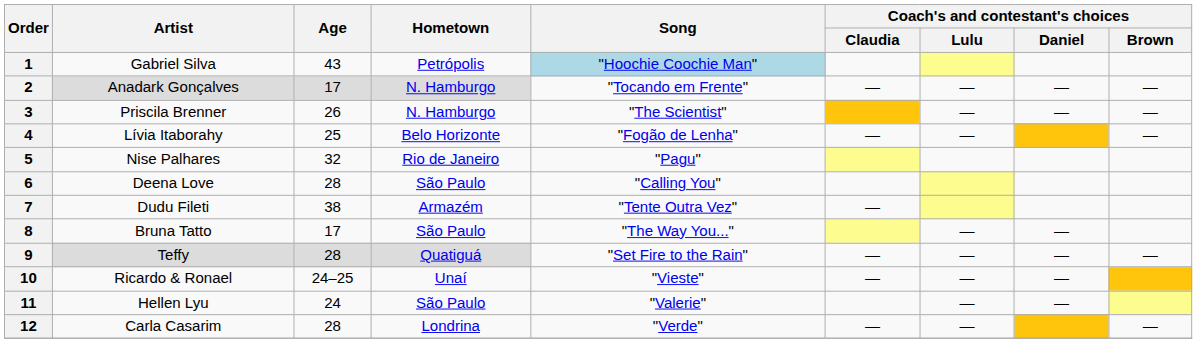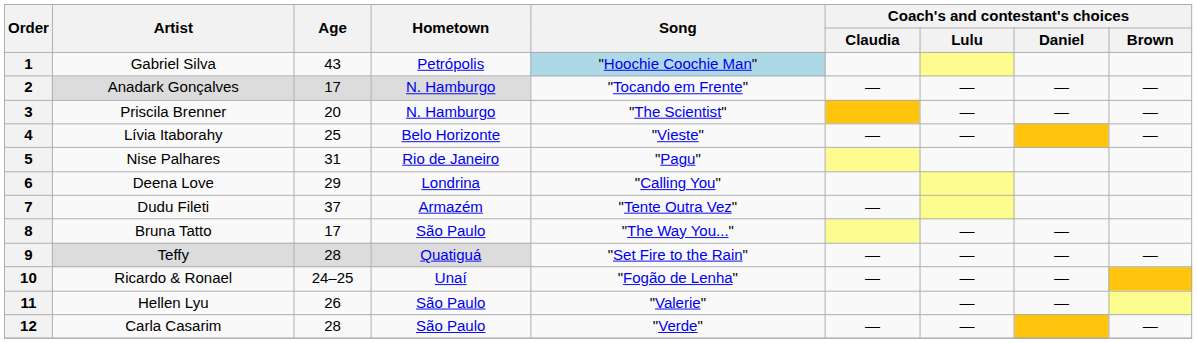3 | Age: 26 -> 20
4 | Song: "Fogão de Lenha" -> "Vieste"
5 | Age: 32 -> 31
6 | Age: 28 -> 29
6 | Hometown: São Paulo -> Londrina
7 | Age: 38 -> 37
10 | Song: "Vieste" -> "Fogão de Lenha"
11 | Age: 24 -> 26
12 | Hometown: Londrina -> São Paulo
